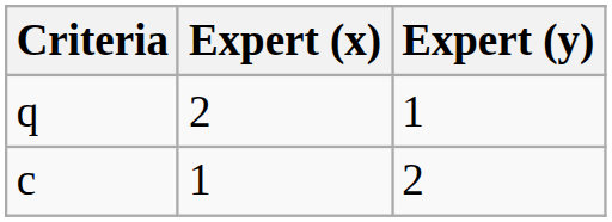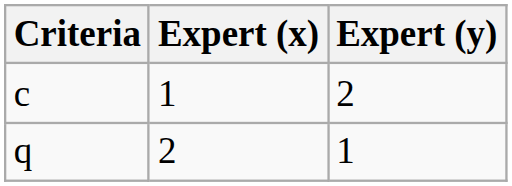rows swapped: c <-> q
